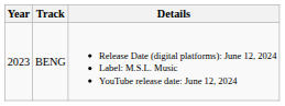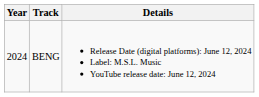BENG | Year: 2023 -> 2024
